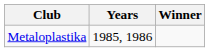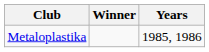columns swapped: Winner <-> Years
